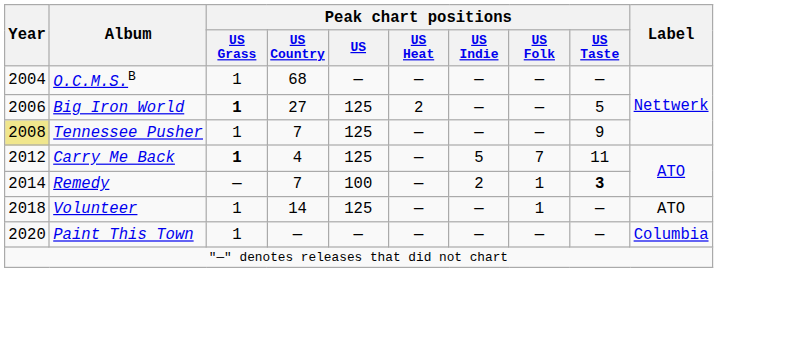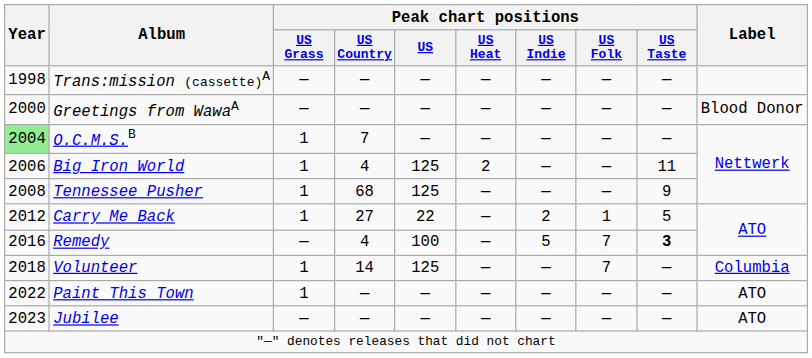+ row: 1998 | Trans:mission (cassette)A | — | — | — | — | — | — | —
+ row: 2000 | Greetings from WawaA | — | — | — | — | — | — | — | Blood Donor
O.C.M.S.B | Year: no background -> lightgreen background
O.C.M.S.B | Peak chart positions / US Country: 68 -> 7
Big Iron World | Peak chart positions / US Grass: bold -> normal
Big Iron World | Peak chart positions / US Country: 27 -> 4
Big Iron World | Peak chart positions / US Taste: 5 -> 11
Tennessee Pusher | Year: khaki background -> no background
Tennessee Pusher | Peak chart positions / US Country: 7 -> 68
Carry Me Back | Peak chart positions / US Grass: bold -> normal
Carry Me Back | Peak chart positions / US Country: 4 -> 27
Carry Me Back | Peak chart positions / US: 125 -> 22
Carry Me Back | Peak chart positions / US Indie: 5 -> 2
Carry Me Back | Peak chart positions / US Folk: 7 -> 1
Carry Me Back | Peak chart positions / US Taste: 11 -> 5
Remedy | Year: 2014 -> 2016
Remedy | Peak chart positions / US Country: 7 -> 4
Remedy | Peak chart positions / US Indie: 2 -> 5
Remedy | Peak chart positions / US Folk: 1 -> 7
Volunteer | Peak chart positions / US Folk: 1 -> 7
Volunteer | Label: ATO -> Columbia
Paint This Town | Year: 2020 -> 2022
Paint This Town | Label: Columbia -> ATO
+ row: 2023 | Jubilee | — | — | — | — | — | — | — | ATO
